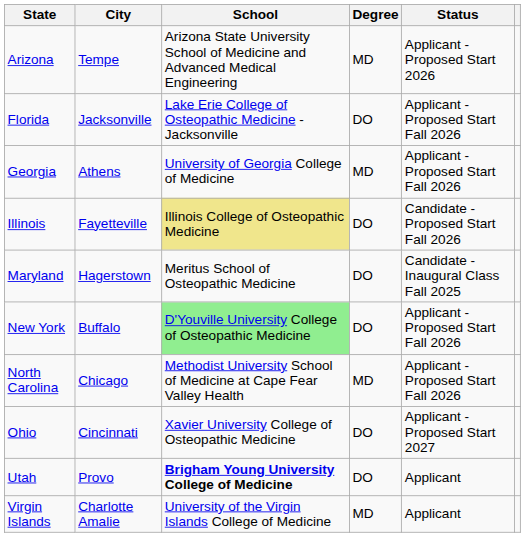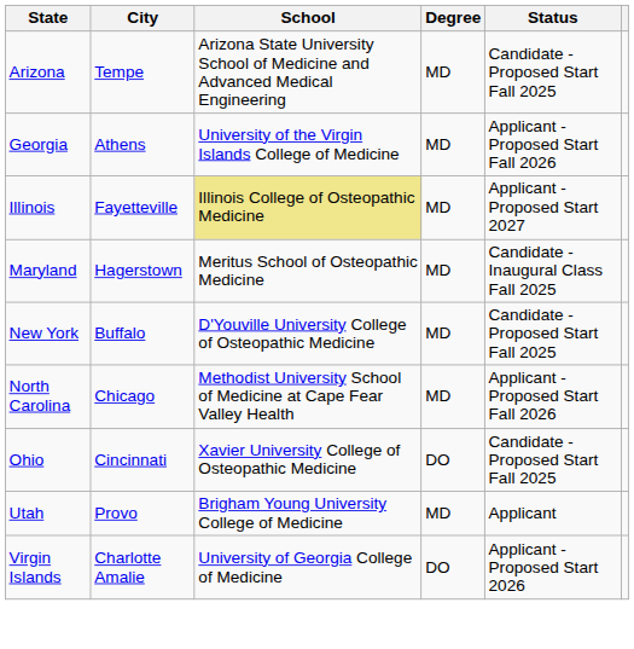Arizona | Status: Applicant - Proposed Start 2026 -> Candidate - Proposed Start Fall 2025
- row: Florida | Jacksonville | Lake Erie College of Osteopathic Medicine - Jacksonville | DO | Applicant - Proposed Start Fall 2026
Georgia | School: University of Georgia College of Medicine -> University of the Virgin Islands College of Medicine
Illinois | Degree: DO -> MD
Illinois | Status: Candidate - Proposed Start Fall 2026 -> Applicant - Proposed Start 2027
Maryland | Degree: DO -> MD
New York | School: lightgreen background -> no background
New York | Degree: DO -> MD
New York | Status: Applicant - Proposed Start Fall 2026 -> Candidate - Proposed Start Fall 2025
Ohio | Status: Applicant - Proposed Start 2027 -> Candidate - Proposed Start Fall 2025
Utah | School: bold -> normal
Utah | Degree: DO -> MD
Virgin Islands | School: University of the Virgin Islands College of Medicine -> University of Georgia College of Medicine
Virgin Islands | Degree: MD -> DO
Virgin Islands | Status: Applicant -> Applicant - Proposed Start 2026
